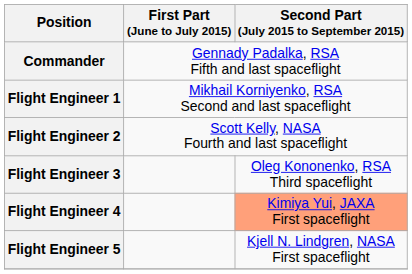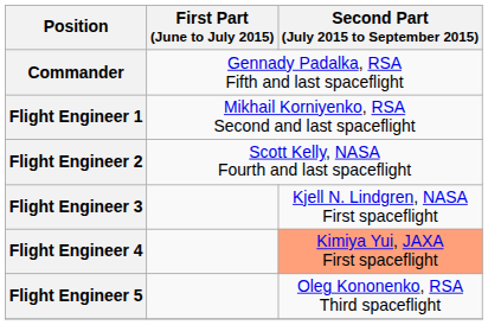Flight Engineer 3 | Second Part (July 2015 to September 2015): Oleg Kononenko, RSA Third spaceflight -> Kjell N. Lindgren, NASA First spaceflight
Flight Engineer 5 | Second Part (July 2015 to September 2015): Kjell N. Lindgren, NASA First spaceflight -> Oleg Kononenko, RSA Third spaceflight
